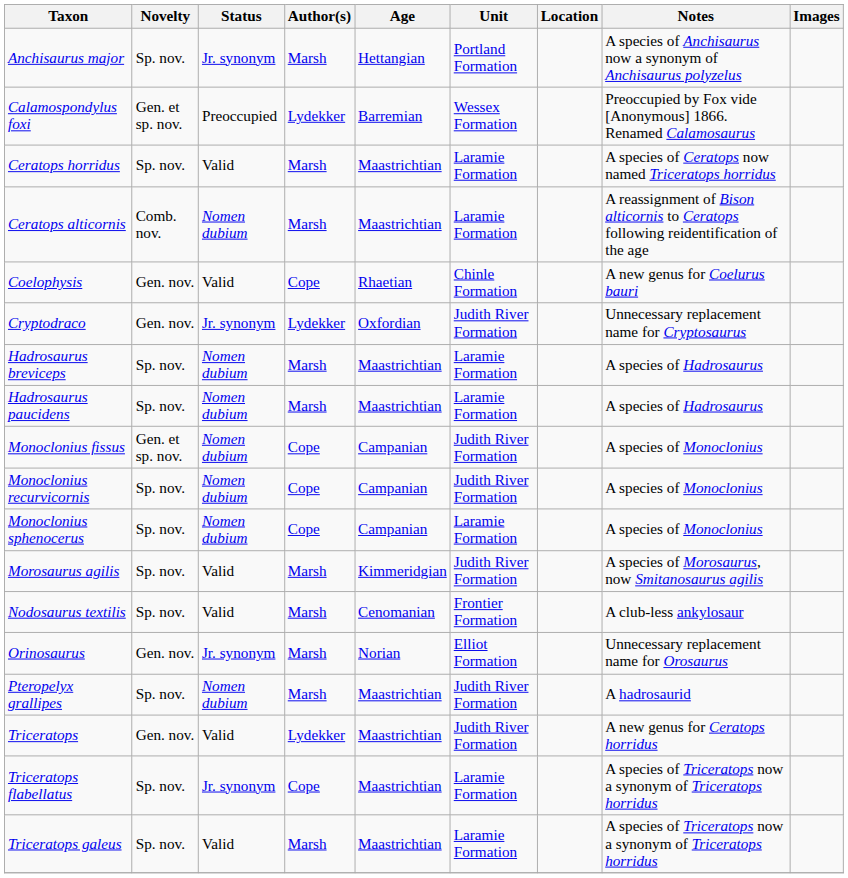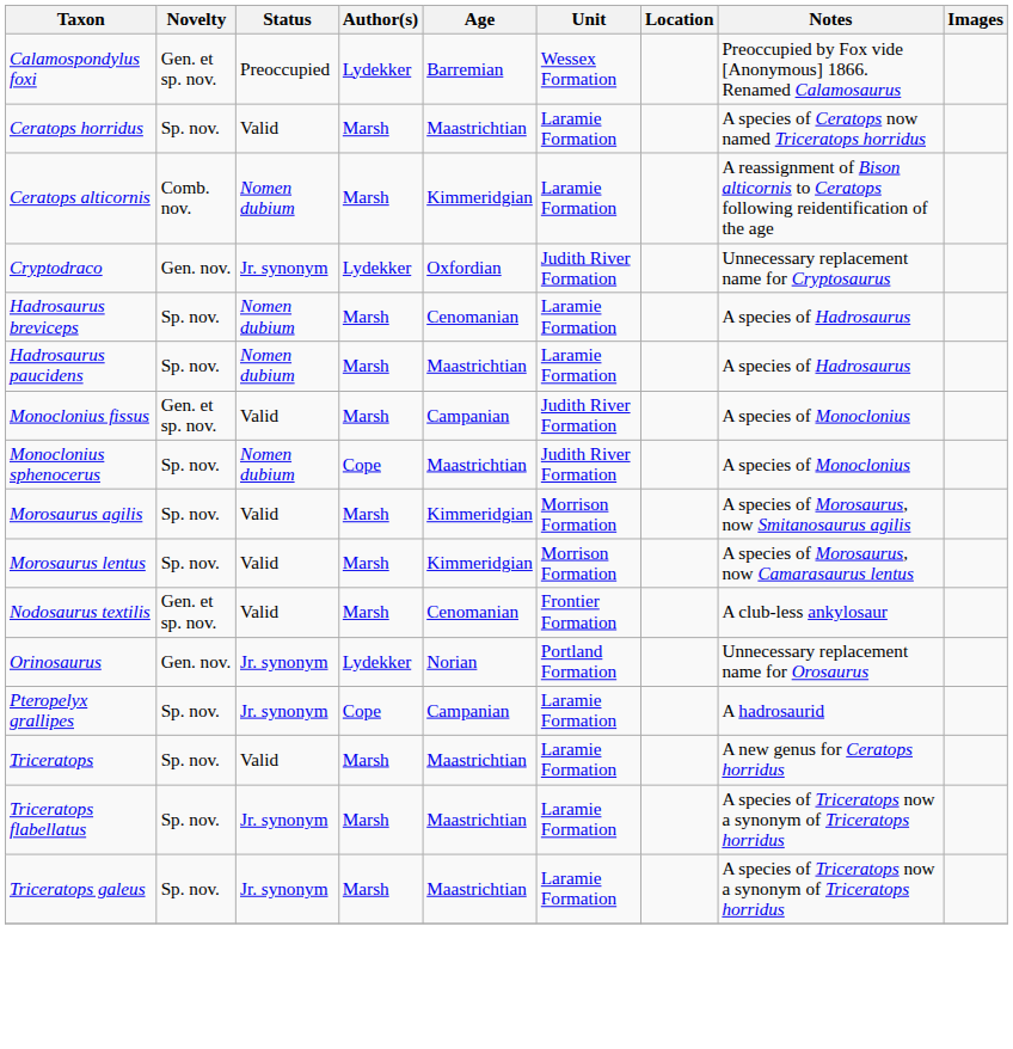- row: Anchisaurus major | Sp. nov. | Jr. synonym | Marsh | Hettangian | Portland Formation | A species of Anchisaurus now a synonym of Anchisaurus polyzelus
Ceratops alticornis | Age: Maastrichtian -> Kimmeridgian
- row: Coelophysis | Gen. nov. | Valid | Cope | Rhaetian | Chinle Formation | A new genus for Coelurus bauri
Hadrosaurus breviceps | Age: Maastrichtian -> Cenomanian
Monoclonius fissus | Status: Nomen dubium -> Valid
Monoclonius fissus | Author(s): Cope -> Marsh
- row: Monoclonius recurvicornis | Sp. nov. | Nomen dubium | Cope | Campanian | Judith River Formation | A species of Monoclonius
Monoclonius sphenocerus | Age: Campanian -> Maastrichtian
Monoclonius sphenocerus | Unit: Laramie Formation -> Judith River Formation
Morosaurus agilis | Unit: Judith River Formation -> Morrison Formation
+ row: Morosaurus lentus | Sp. nov. | Valid | Marsh | Kimmeridgian | Morrison Formation | A species of Morosaurus, now Camarasaurus lentus
Nodosaurus textilis | Novelty: Sp. nov. -> Gen. et sp. nov.
Orinosaurus | Author(s): Marsh -> Lydekker
Orinosaurus | Unit: Elliot Formation -> Portland Formation
Pteropelyx grallipes | Status: Nomen dubium -> Jr. synonym
Pteropelyx grallipes | Author(s): Marsh -> Cope
Pteropelyx grallipes | Age: Maastrichtian -> Campanian
Pteropelyx grallipes | Unit: Judith River Formation -> Laramie Formation
Triceratops | Novelty: Gen. nov. -> Sp. nov.
Triceratops | Author(s): Lydekker -> Marsh
Triceratops | Unit: Judith River Formation -> Laramie Formation
Triceratops flabellatus | Author(s): Cope -> Marsh
Triceratops galeus | Status: Valid -> Jr. synonym
